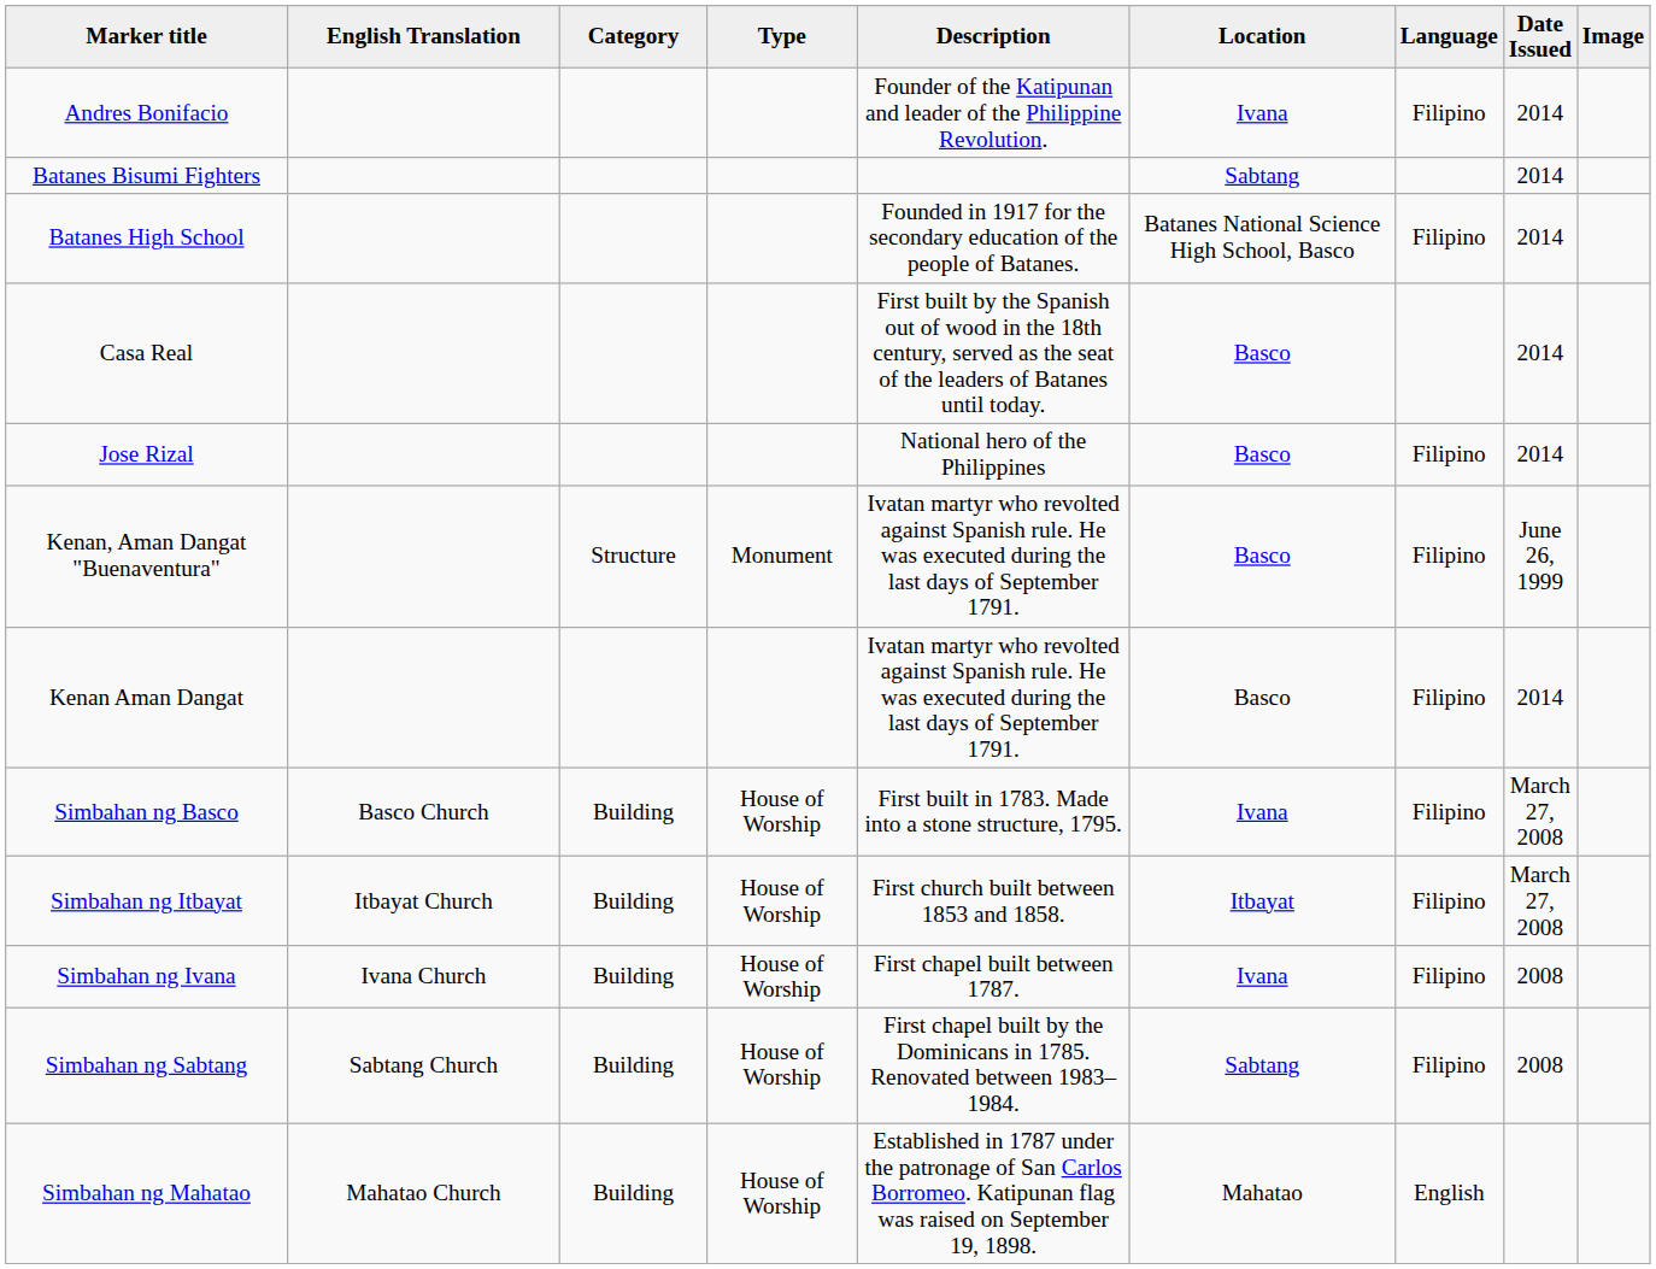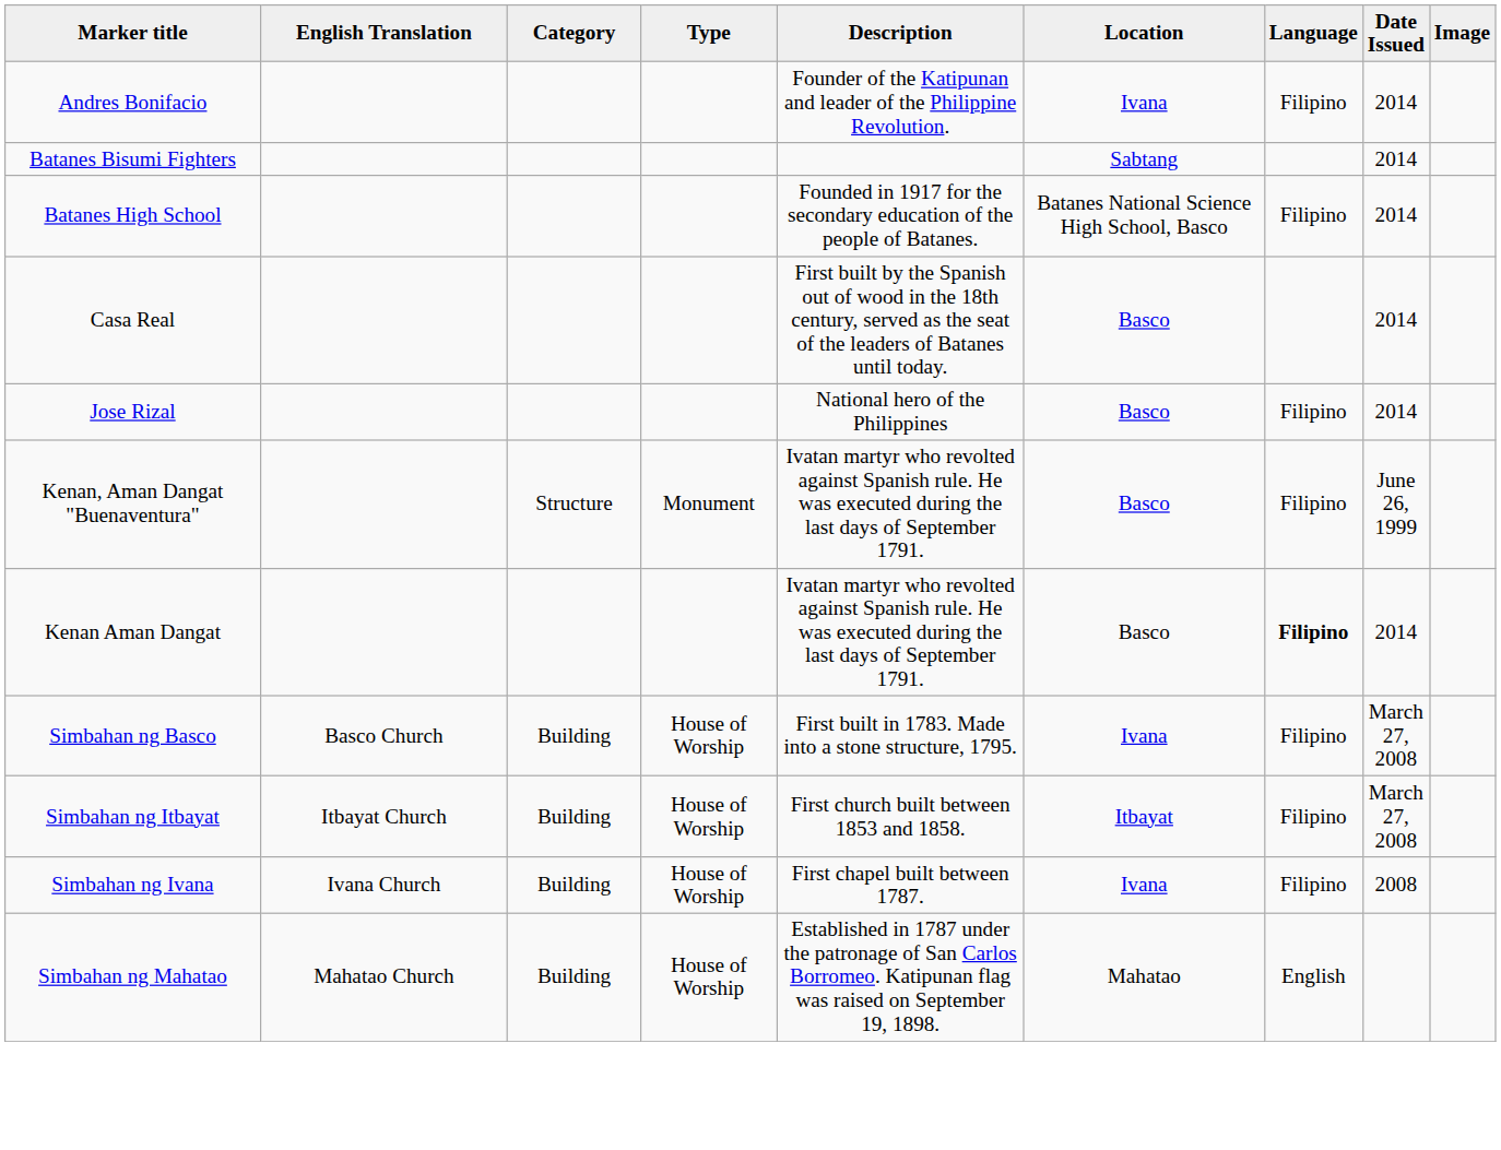Kenan Aman Dangat | Language: normal -> bold
- row: Simbahan ng Sabtang | Sabtang Church | Building | House of Worship | First chapel built by the Dominicans in 1785. Renovated between 1983–1984. | Sabtang | Filipino | 2008
